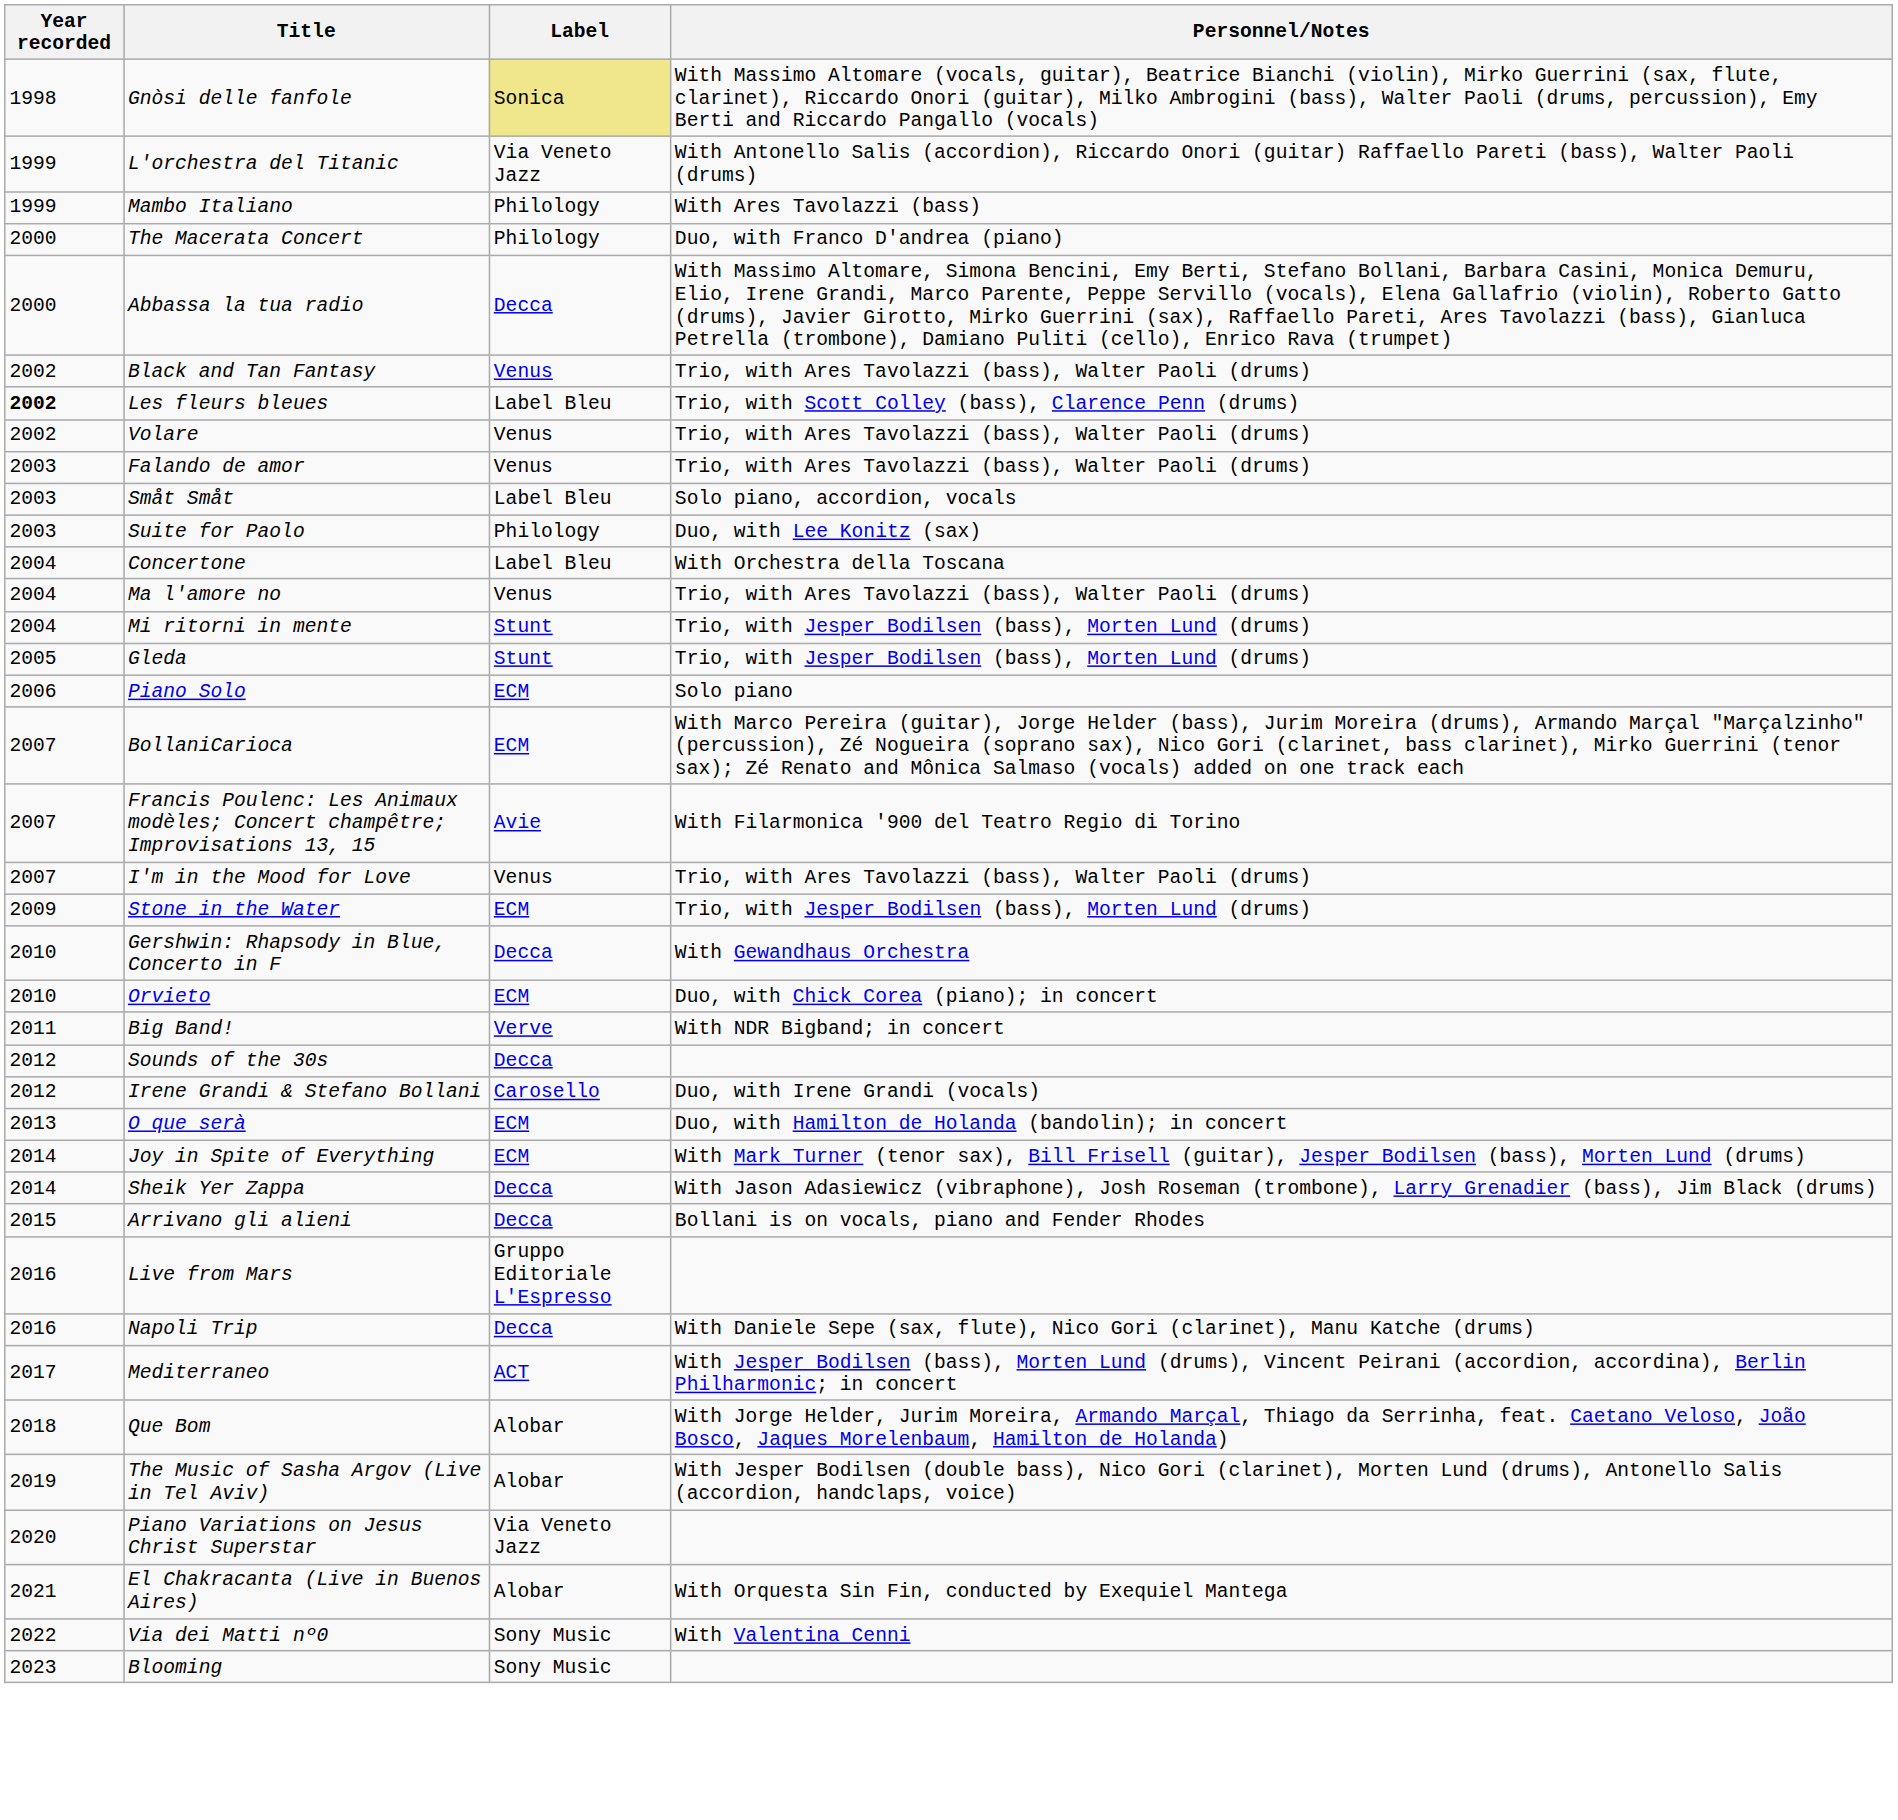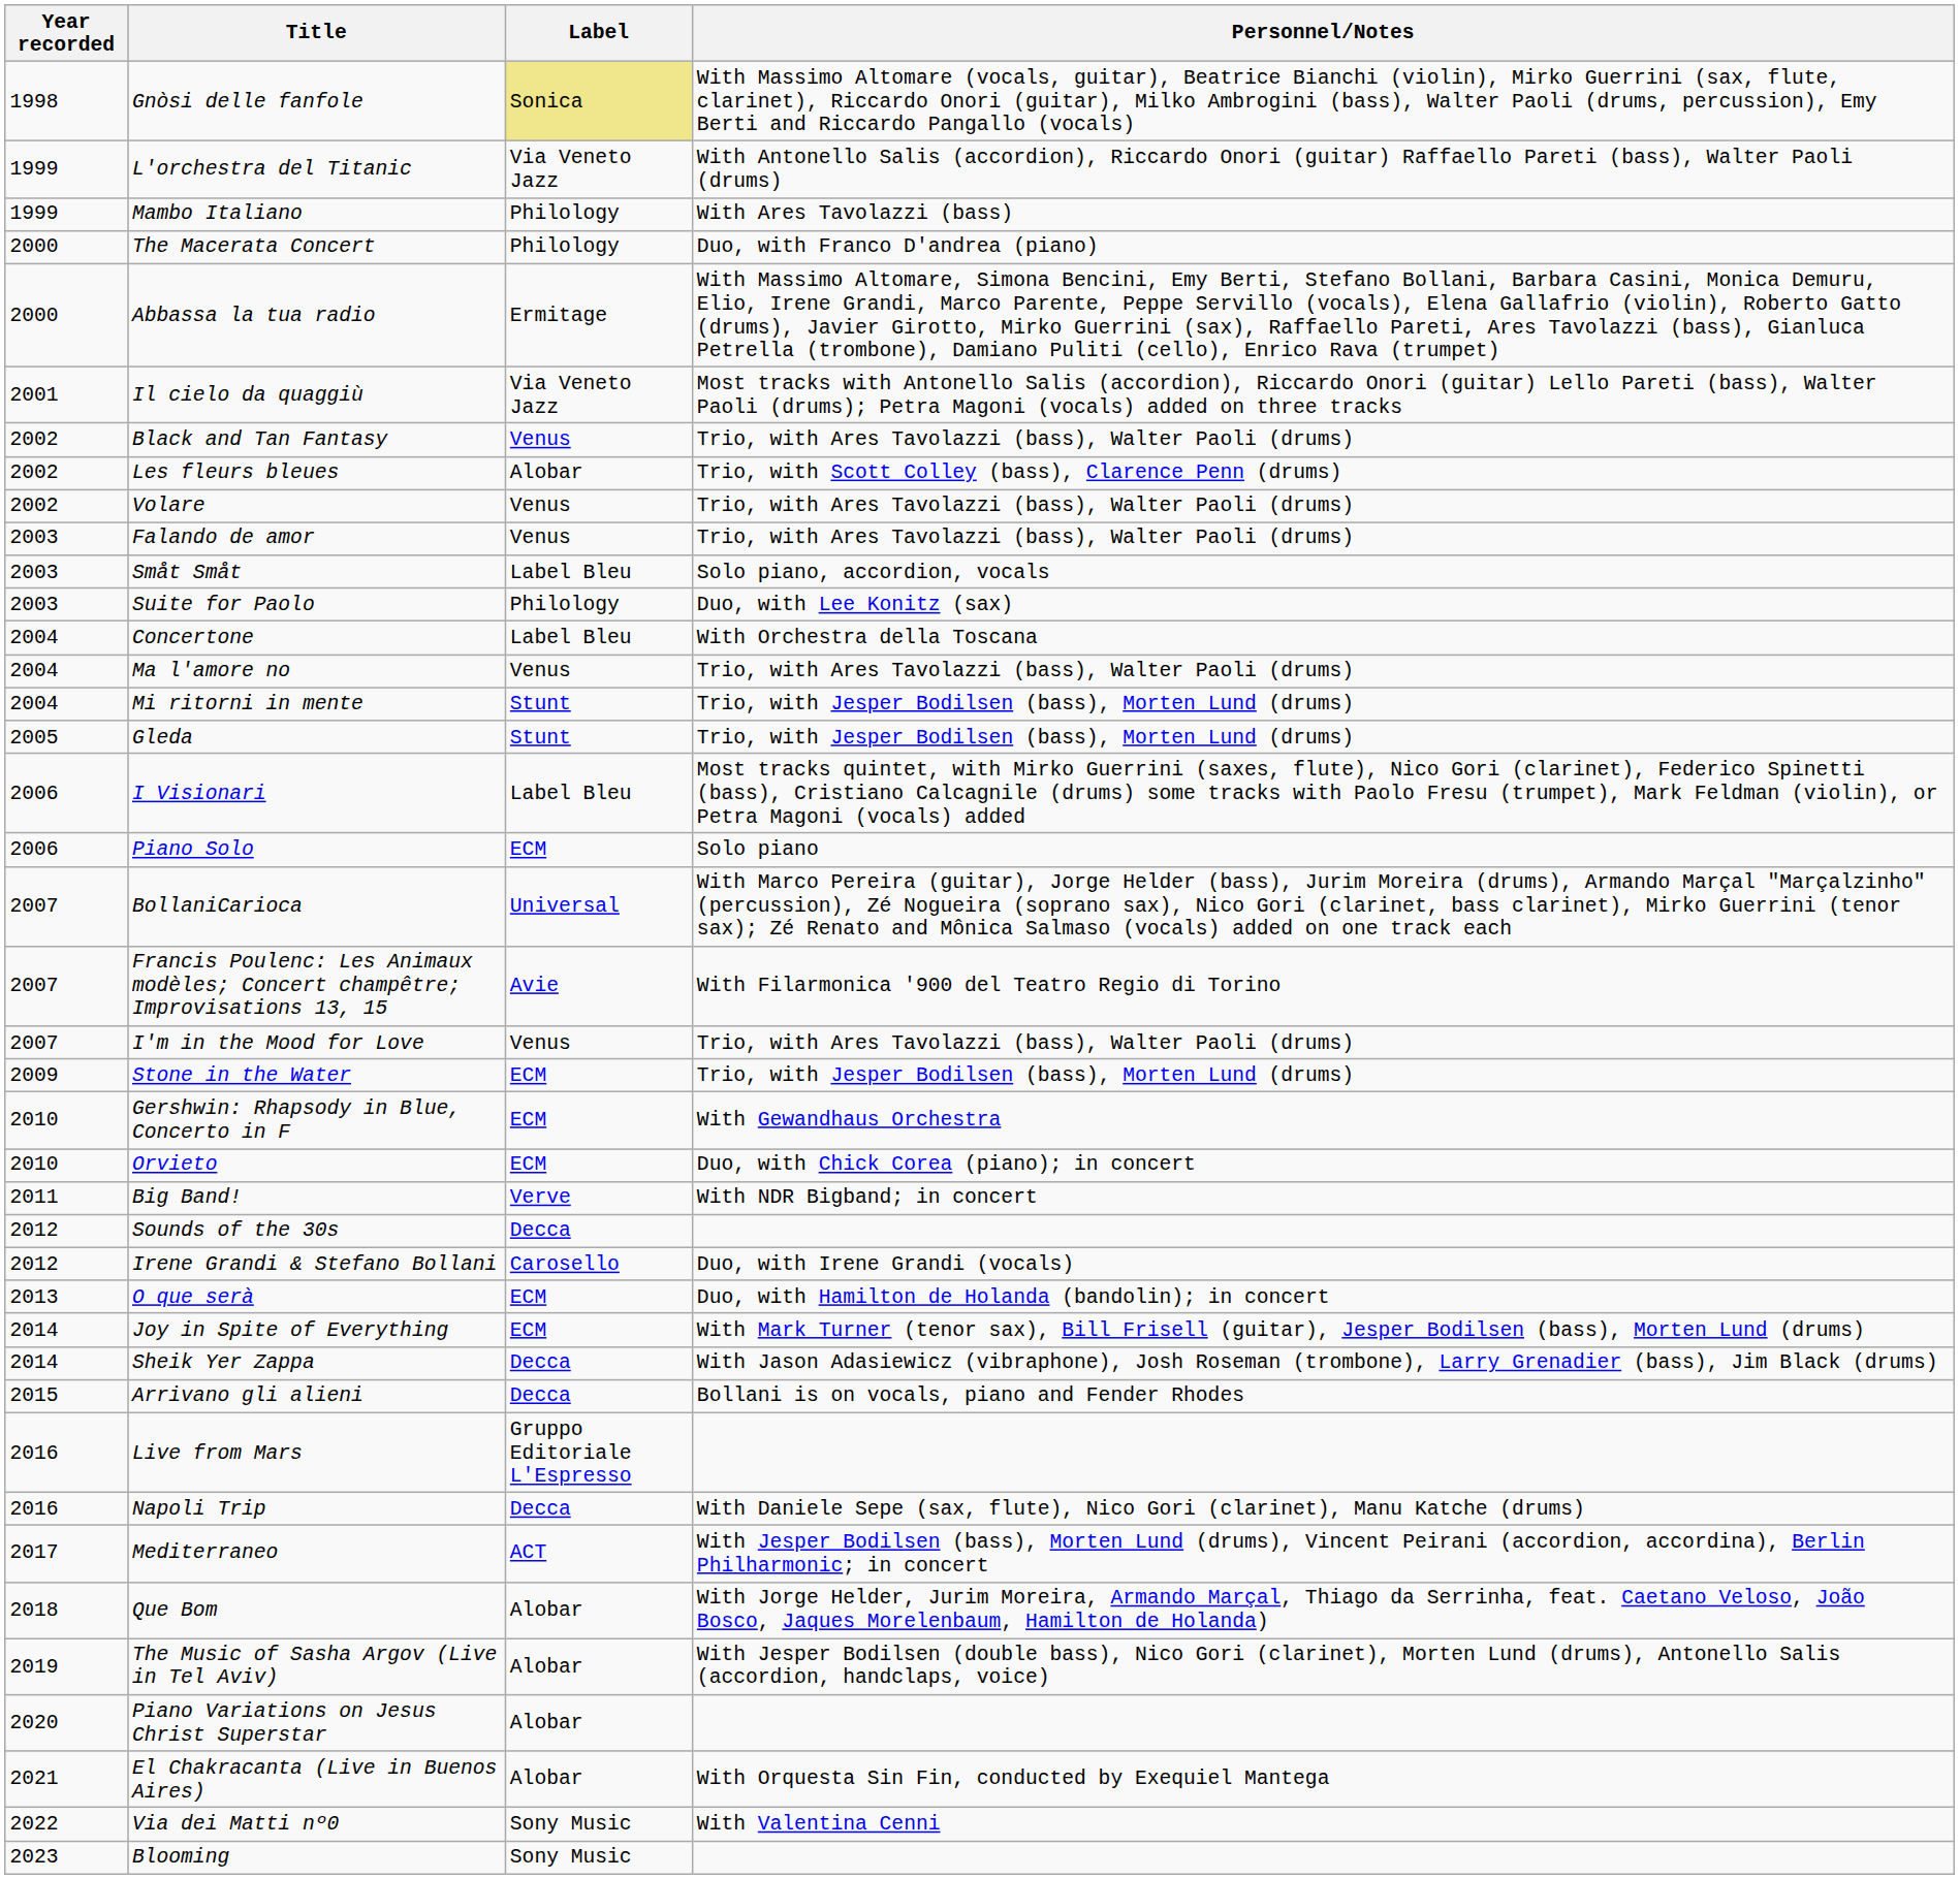Abbassa la tua radio | Label: Decca -> Ermitage
+ row: 2001 | Il cielo da quaggiù | Via Veneto Jazz | Most tracks with Antonello Salis (accordion), Riccardo Onori (guitar) Lello Pareti (bass), Walter Paoli (drums); Petra Magoni (vocals) added on three tracks
Les fleurs bleues | Year recorded: bold -> normal
Les fleurs bleues | Label: Label Bleu -> Alobar
+ row: 2006 | I Visionari | Label Bleu | Most tracks quintet, with Mirko Guerrini (saxes, flute), Nico Gori (clarinet), Federico Spinetti (bass), Cristiano Calcagnile (drums) some tracks with Paolo Fresu (trumpet), Mark Feldman (violin), or Petra Magoni (vocals) added
BollaniCarioca | Label: ECM -> Universal
Gershwin: Rhapsody in Blue, Concerto in F | Label: Decca -> ECM
Piano Variations on Jesus Christ Superstar | Label: Via Veneto Jazz -> Alobar
